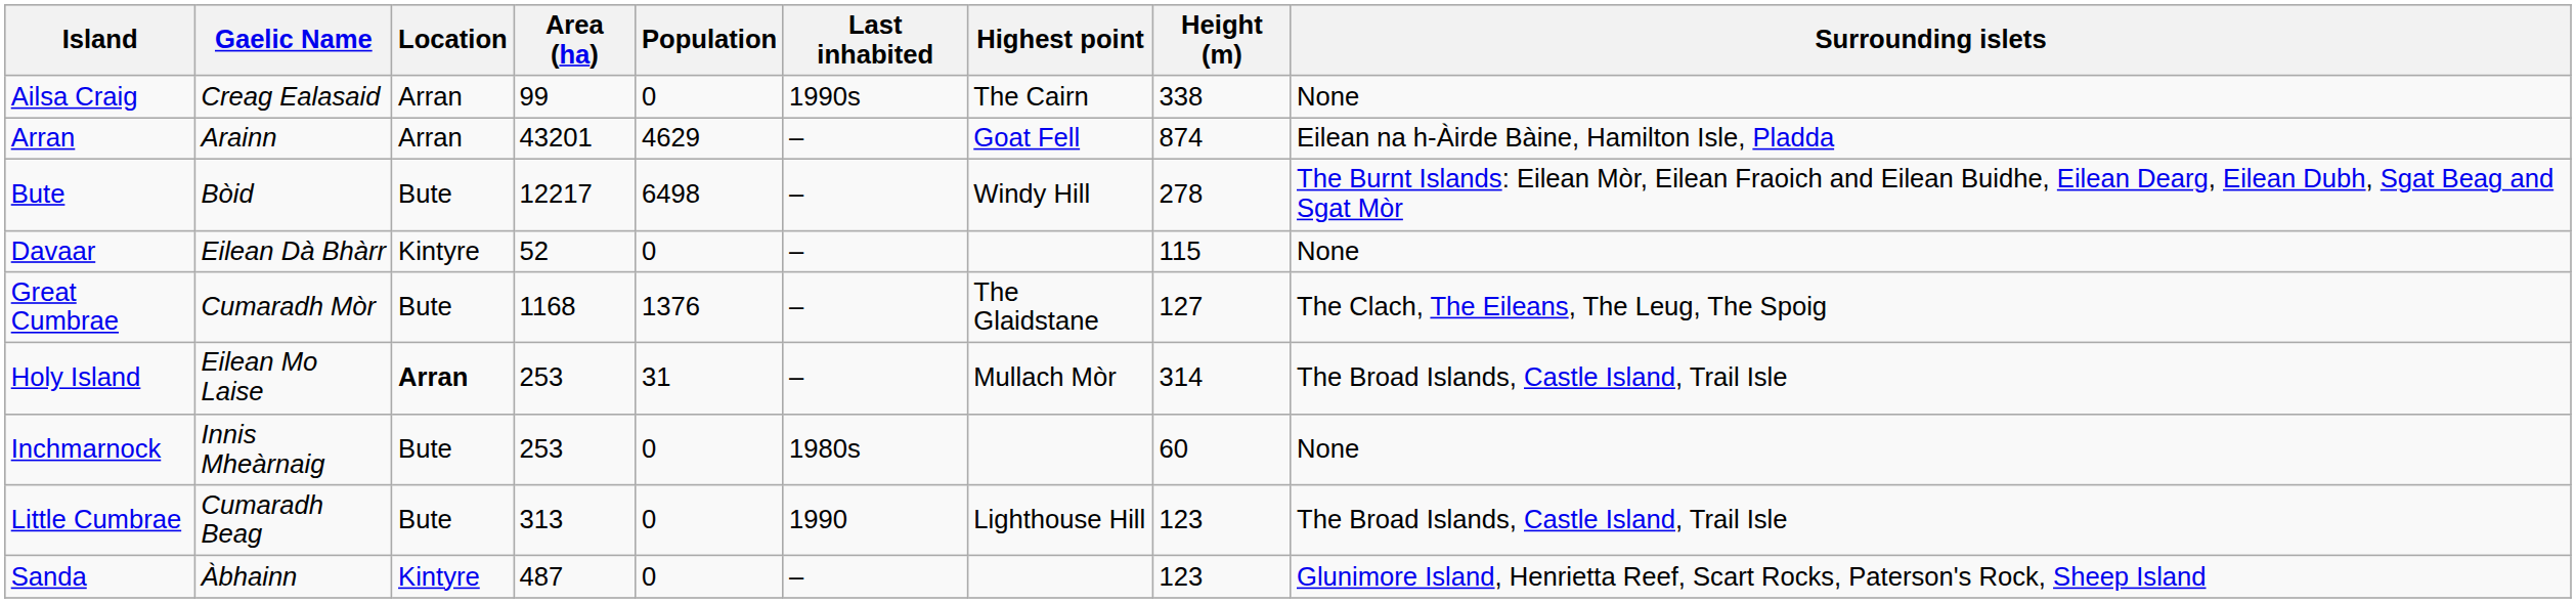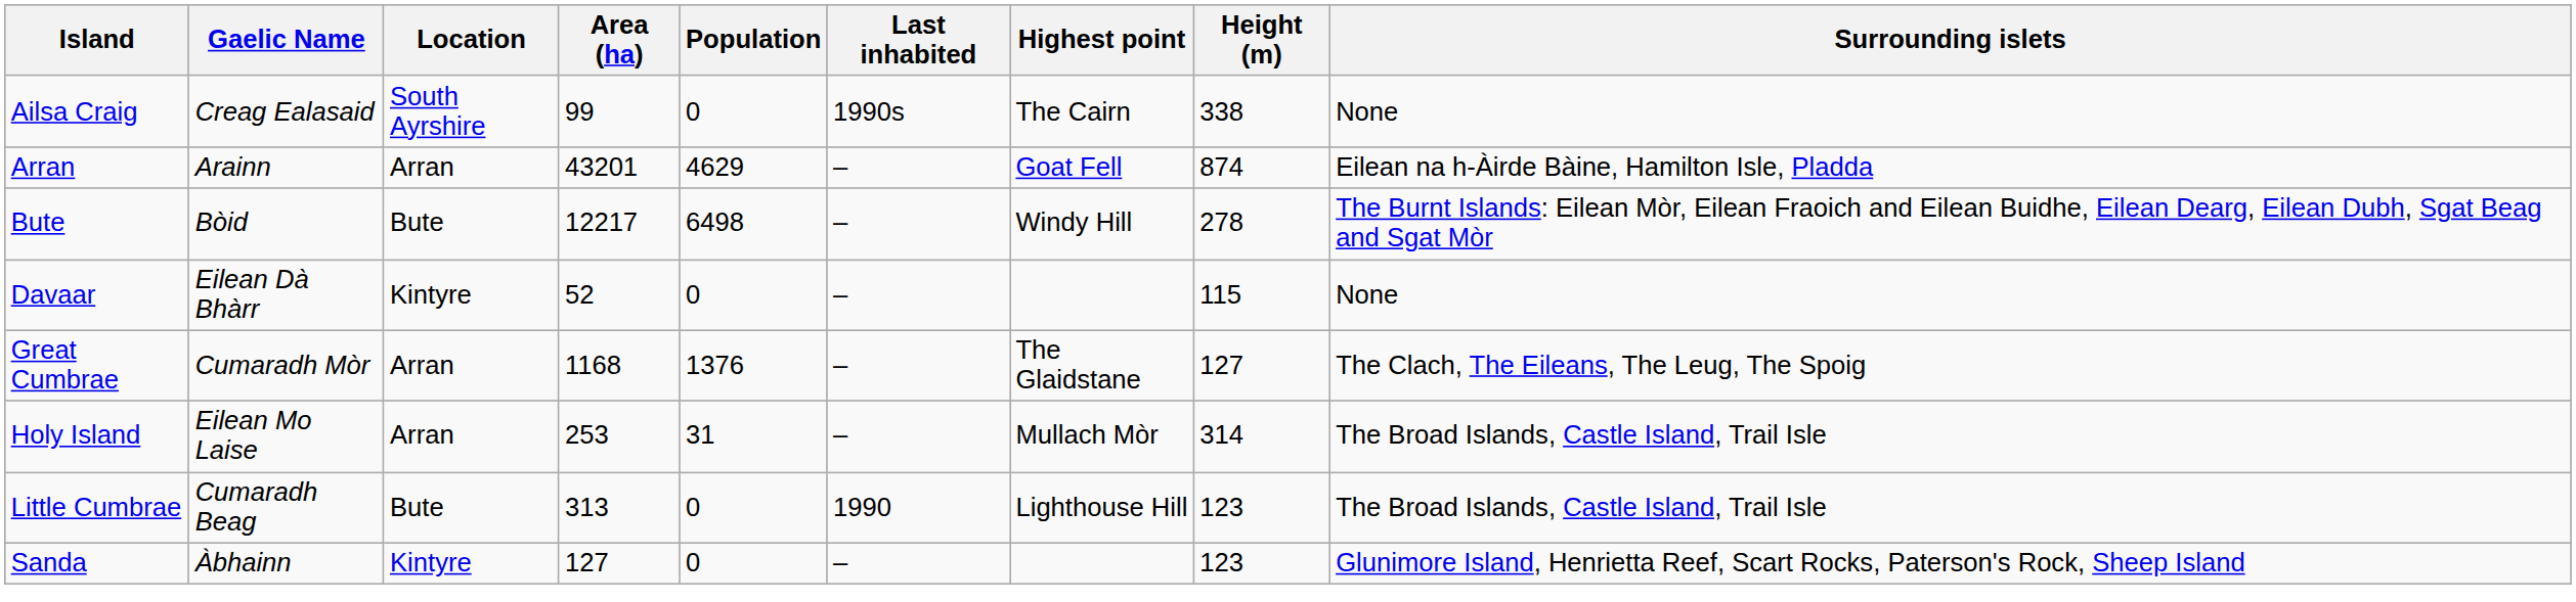Ailsa Craig | Location: Arran -> South Ayrshire
Great Cumbrae | Location: Bute -> Arran
Holy Island | Location: bold -> normal
- row: Inchmarnock | Innis Mheàrnaig | Bute | 253 | 0 | 1980s | 60 | None
Sanda | Area (ha): 487 -> 127
